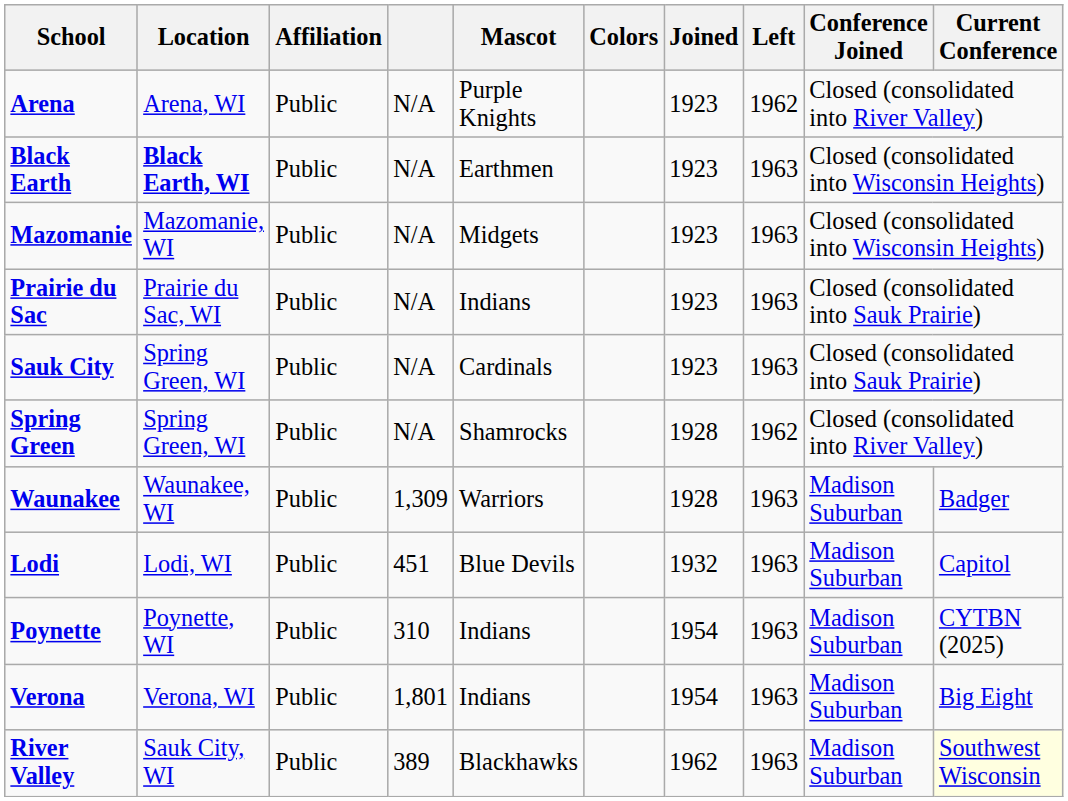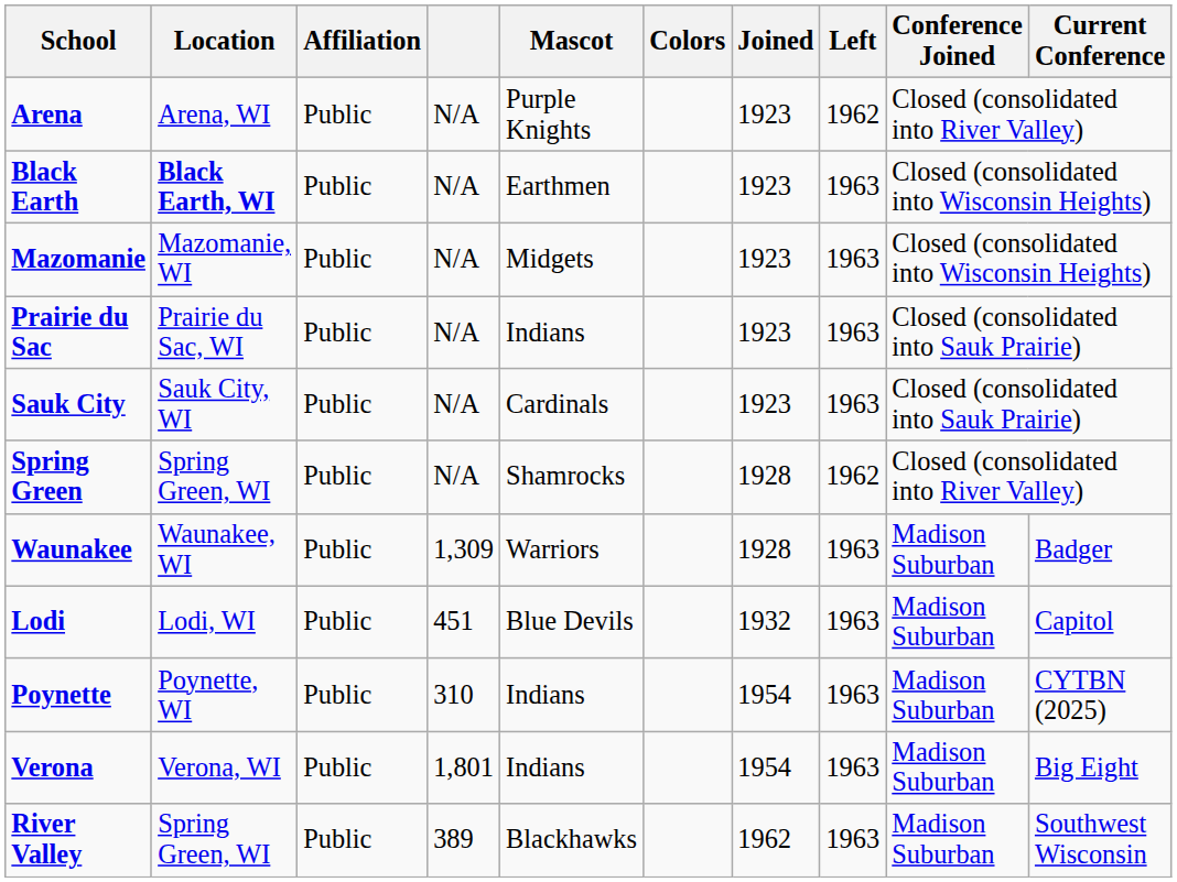Sauk City | Location: Spring Green, WI -> Sauk City, WI
River Valley | Location: Sauk City, WI -> Spring Green, WI
River Valley | Current Conference: lightyellow background -> no background
